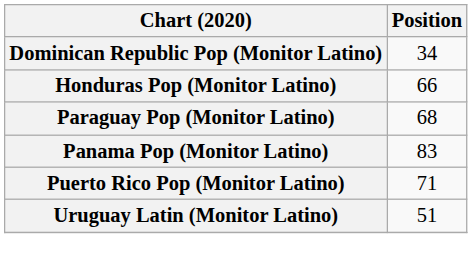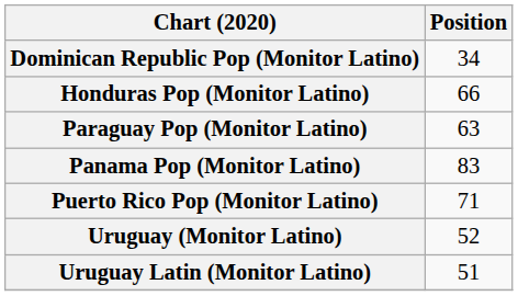Paraguay Pop (Monitor Latino) | Position: 68 -> 63
+ row: Uruguay (Monitor Latino) | 52
